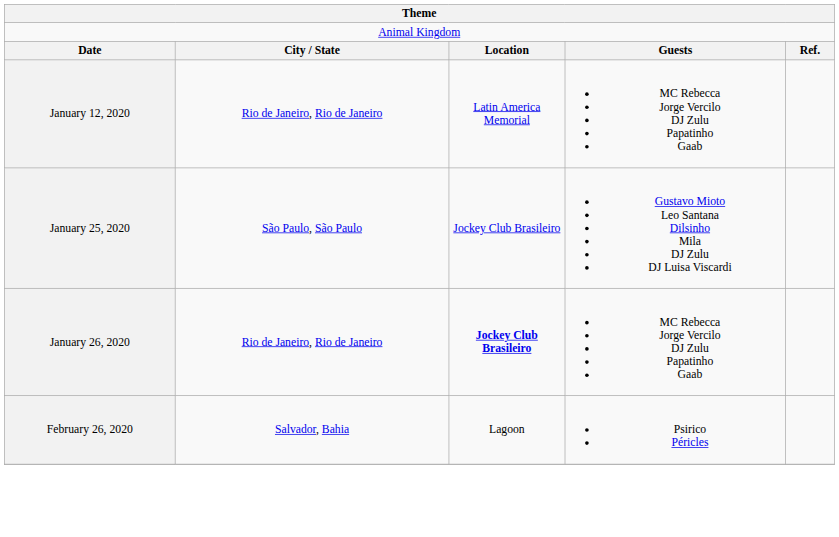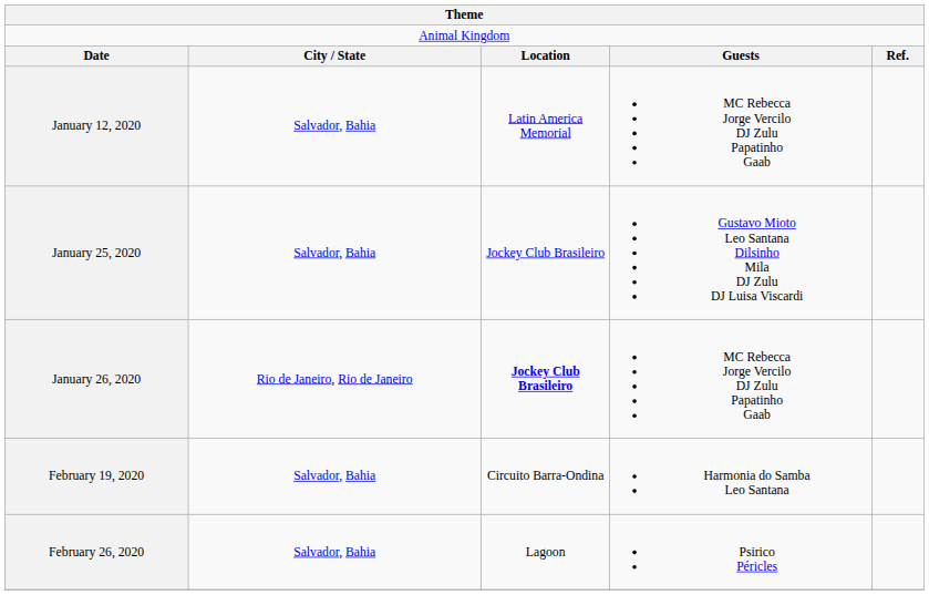January 12, 2020 | column 2: Rio de Janeiro, Rio de Janeiro -> Salvador, Bahia
January 25, 2020 | column 2: São Paulo, São Paulo -> Salvador, Bahia
+ row: February 19, 2020 | Salvador, Bahia | Circuito Barra-Ondina | Harmonia do Samba Leo Santana
